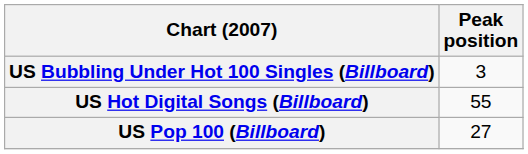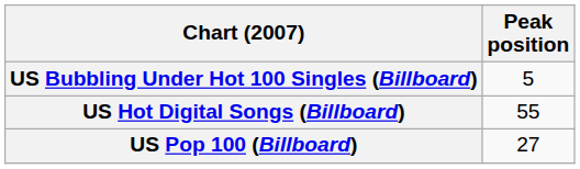US Bubbling Under Hot 100 Singles (Billboard) | Peak position: 3 -> 5
